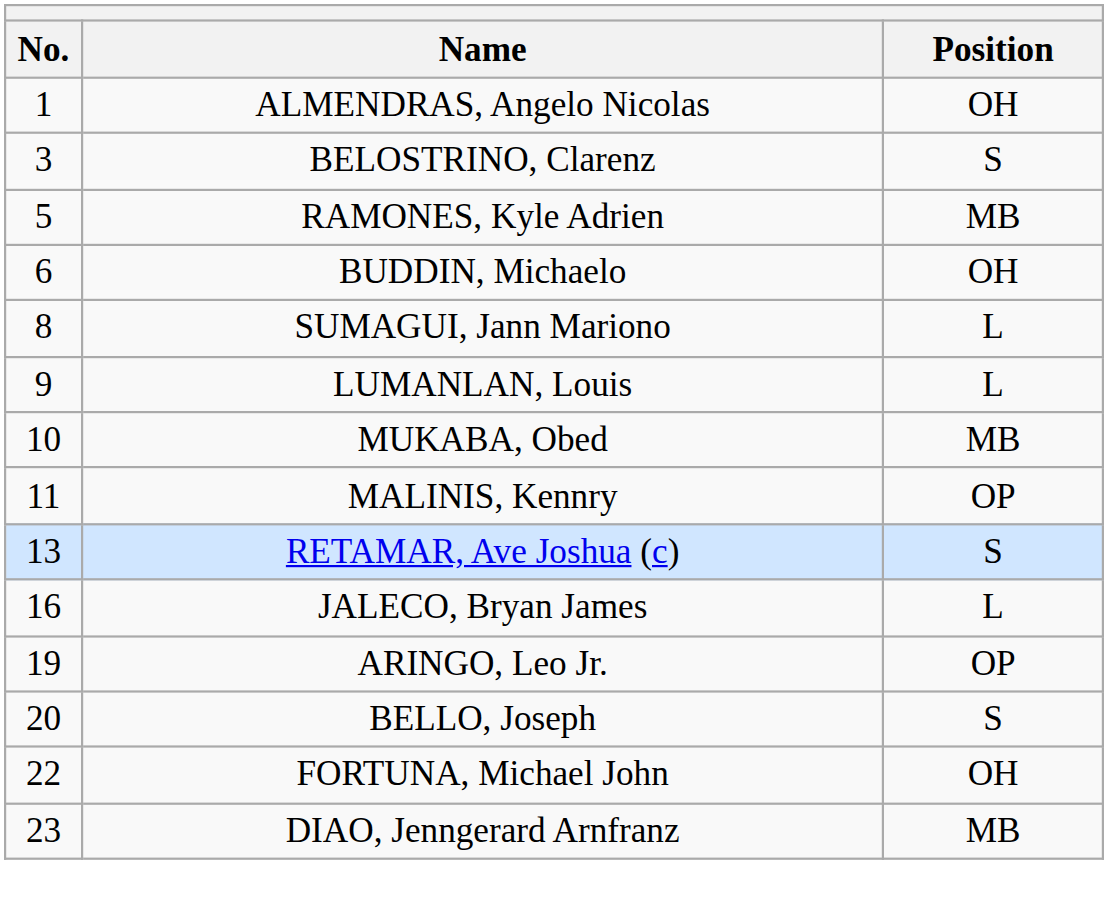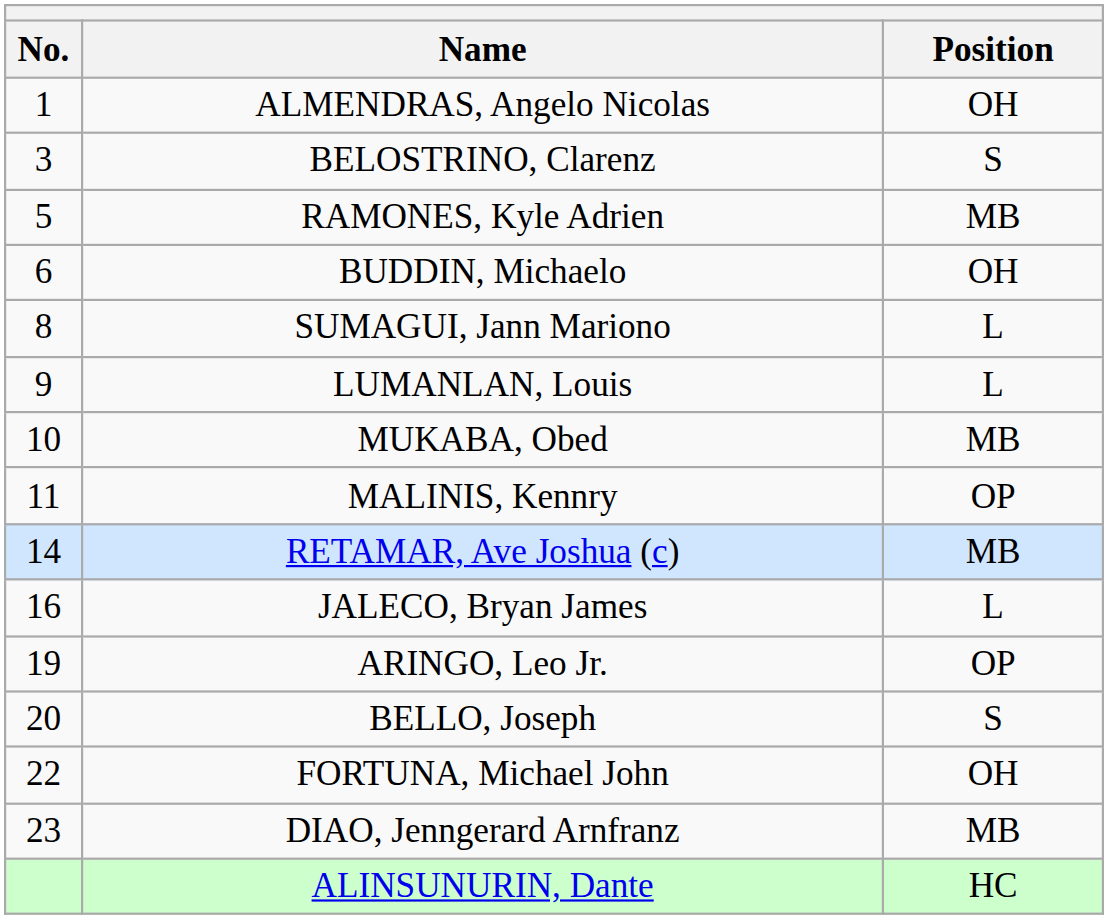RETAMAR, Ave Joshua (c) | No.: 13 -> 14
RETAMAR, Ave Joshua (c) | Position: S -> MB
+ row: ALINSUNURIN, Dante | HC
